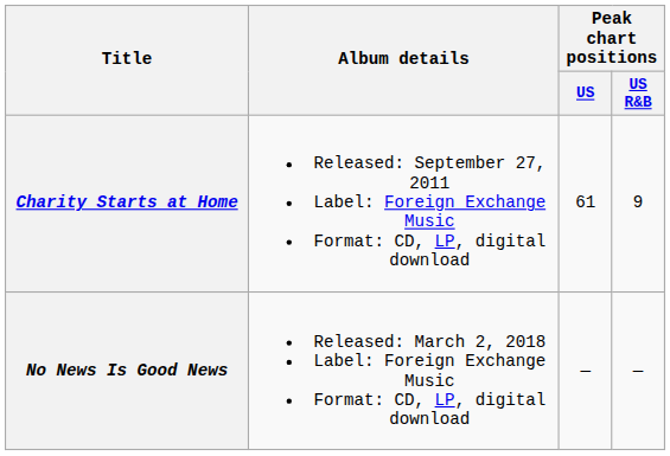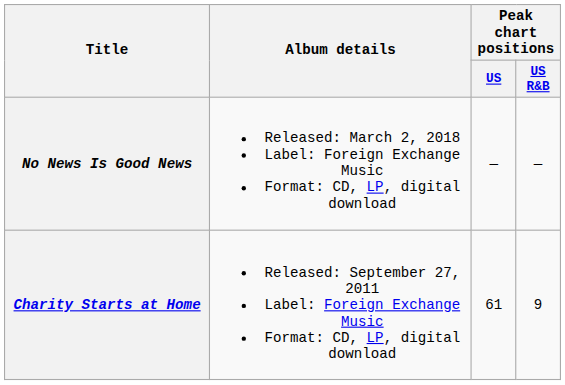rows swapped: Charity Starts at Home <-> No News Is Good News
